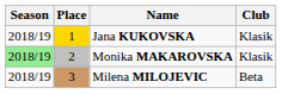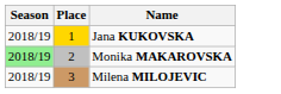- column: Club | Klasik | Klasik | Beta
